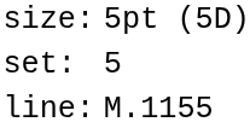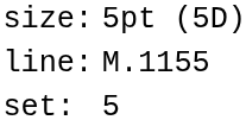rows swapped: set: <-> line:
